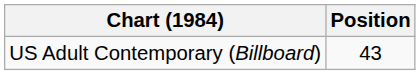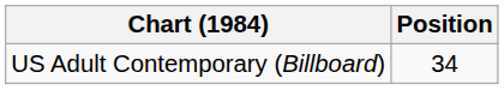US Adult Contemporary (Billboard) | Position: 43 -> 34
